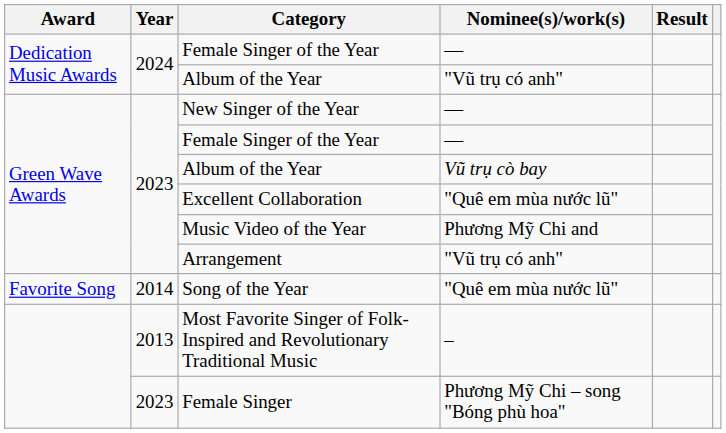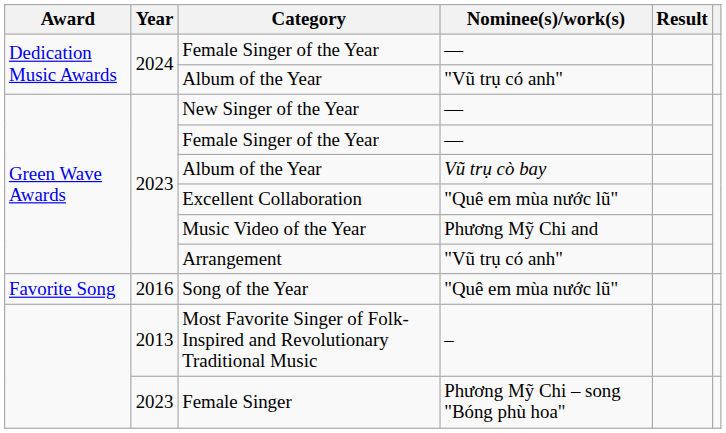Song of the Year | Year: 2014 -> 2016
